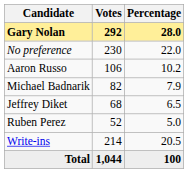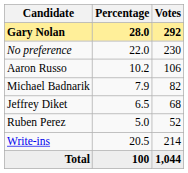columns swapped: Votes <-> Percentage
